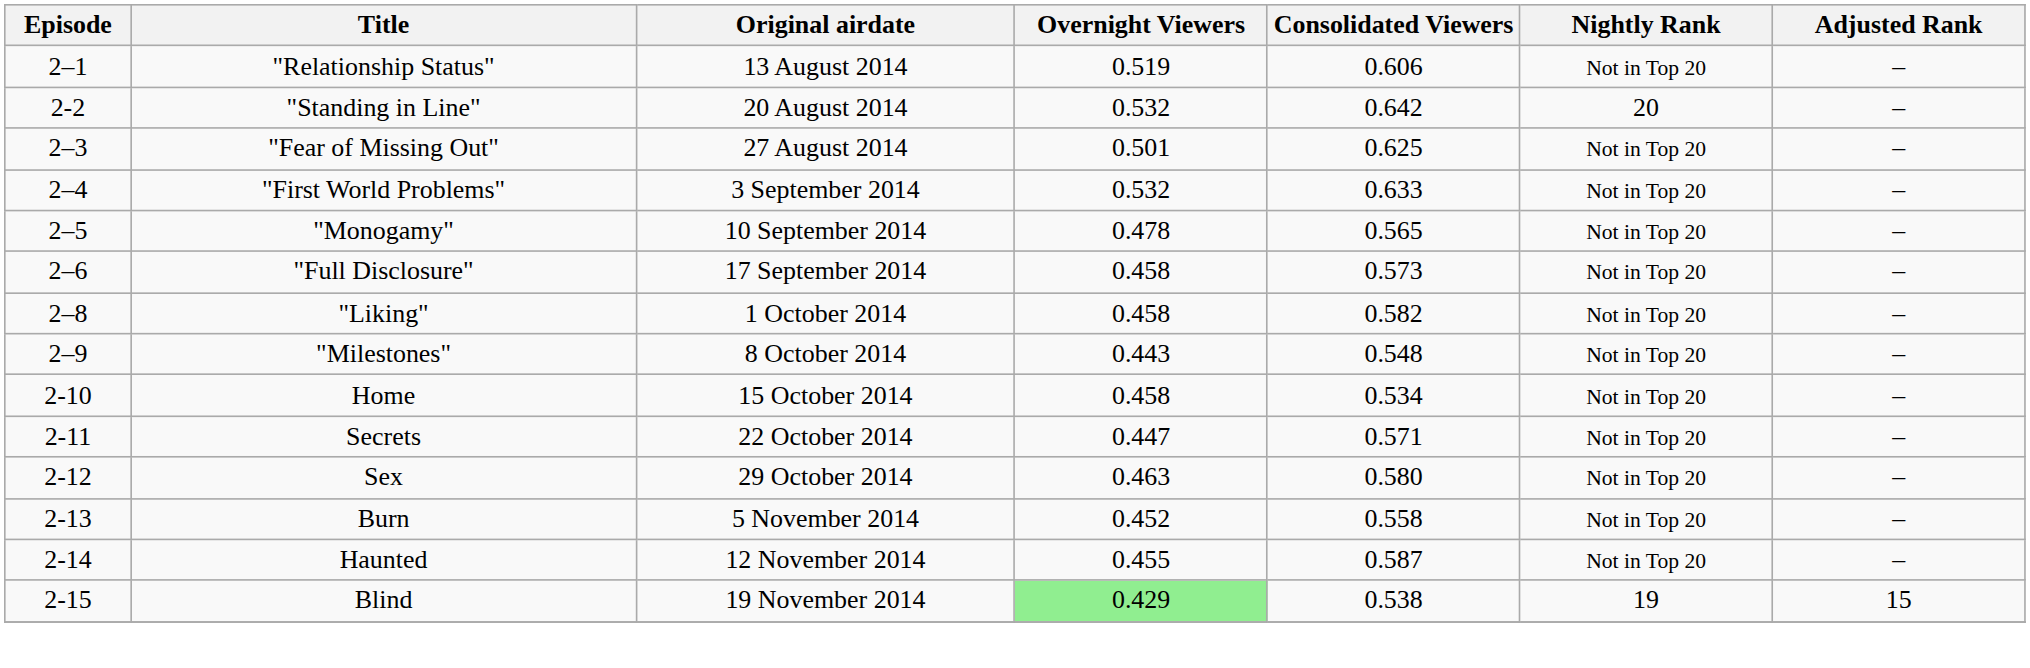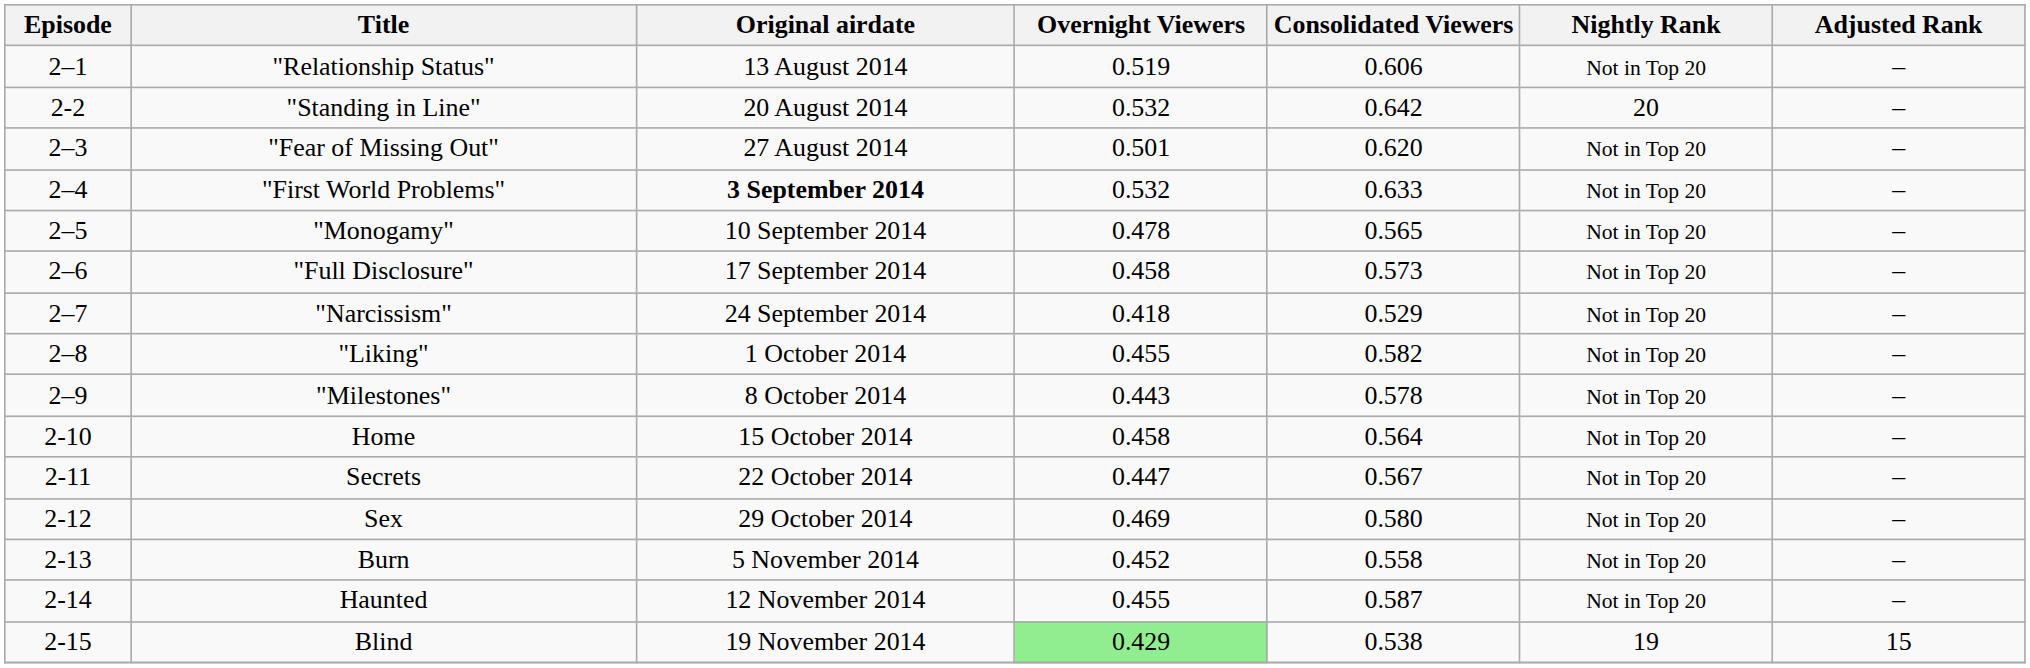"Fear of Missing Out" | Consolidated Viewers: 0.625 -> 0.620
"First World Problems" | Original airdate: normal -> bold
+ row: 2–7 | "Narcissism" | 24 September 2014 | 0.418 | 0.529 | Not in Top 20 | –
"Liking" | Overnight Viewers: 0.458 -> 0.455
"Milestones" | Consolidated Viewers: 0.548 -> 0.578
Home | Consolidated Viewers: 0.534 -> 0.564
Secrets | Consolidated Viewers: 0.571 -> 0.567
Sex | Overnight Viewers: 0.463 -> 0.469
